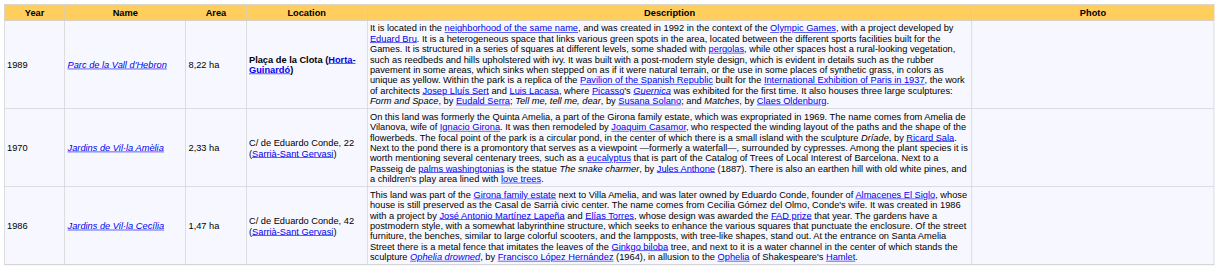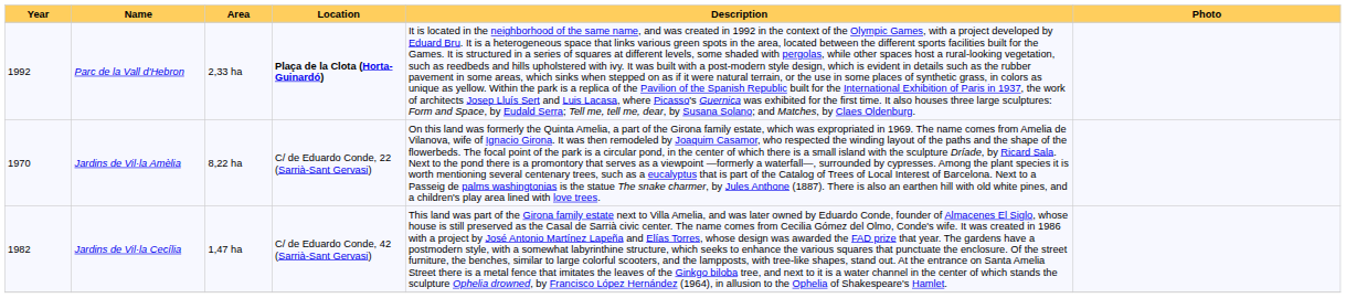Parc de la Vall d'Hebron | Year: 1989 -> 1992
Parc de la Vall d'Hebron | Area: 8,22 ha -> 2,33 ha
Jardins de Vil·la Amèlia | Area: 2,33 ha -> 8,22 ha
Jardins de Vil·la Cecília | Year: 1986 -> 1982
